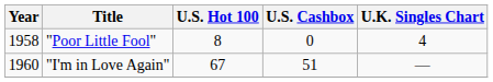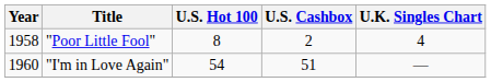"Poor Little Fool" | U.S. Cashbox: 0 -> 2
"I'm in Love Again" | U.S. Hot 100: 67 -> 54
